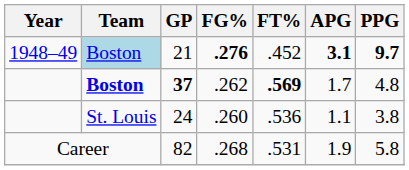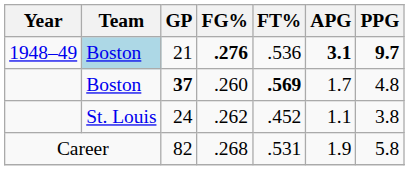21 | FT%: .452 -> .536
37 | Team: bold -> normal
37 | FG%: .262 -> .260
24 | FG%: .260 -> .262
24 | FT%: .536 -> .452
